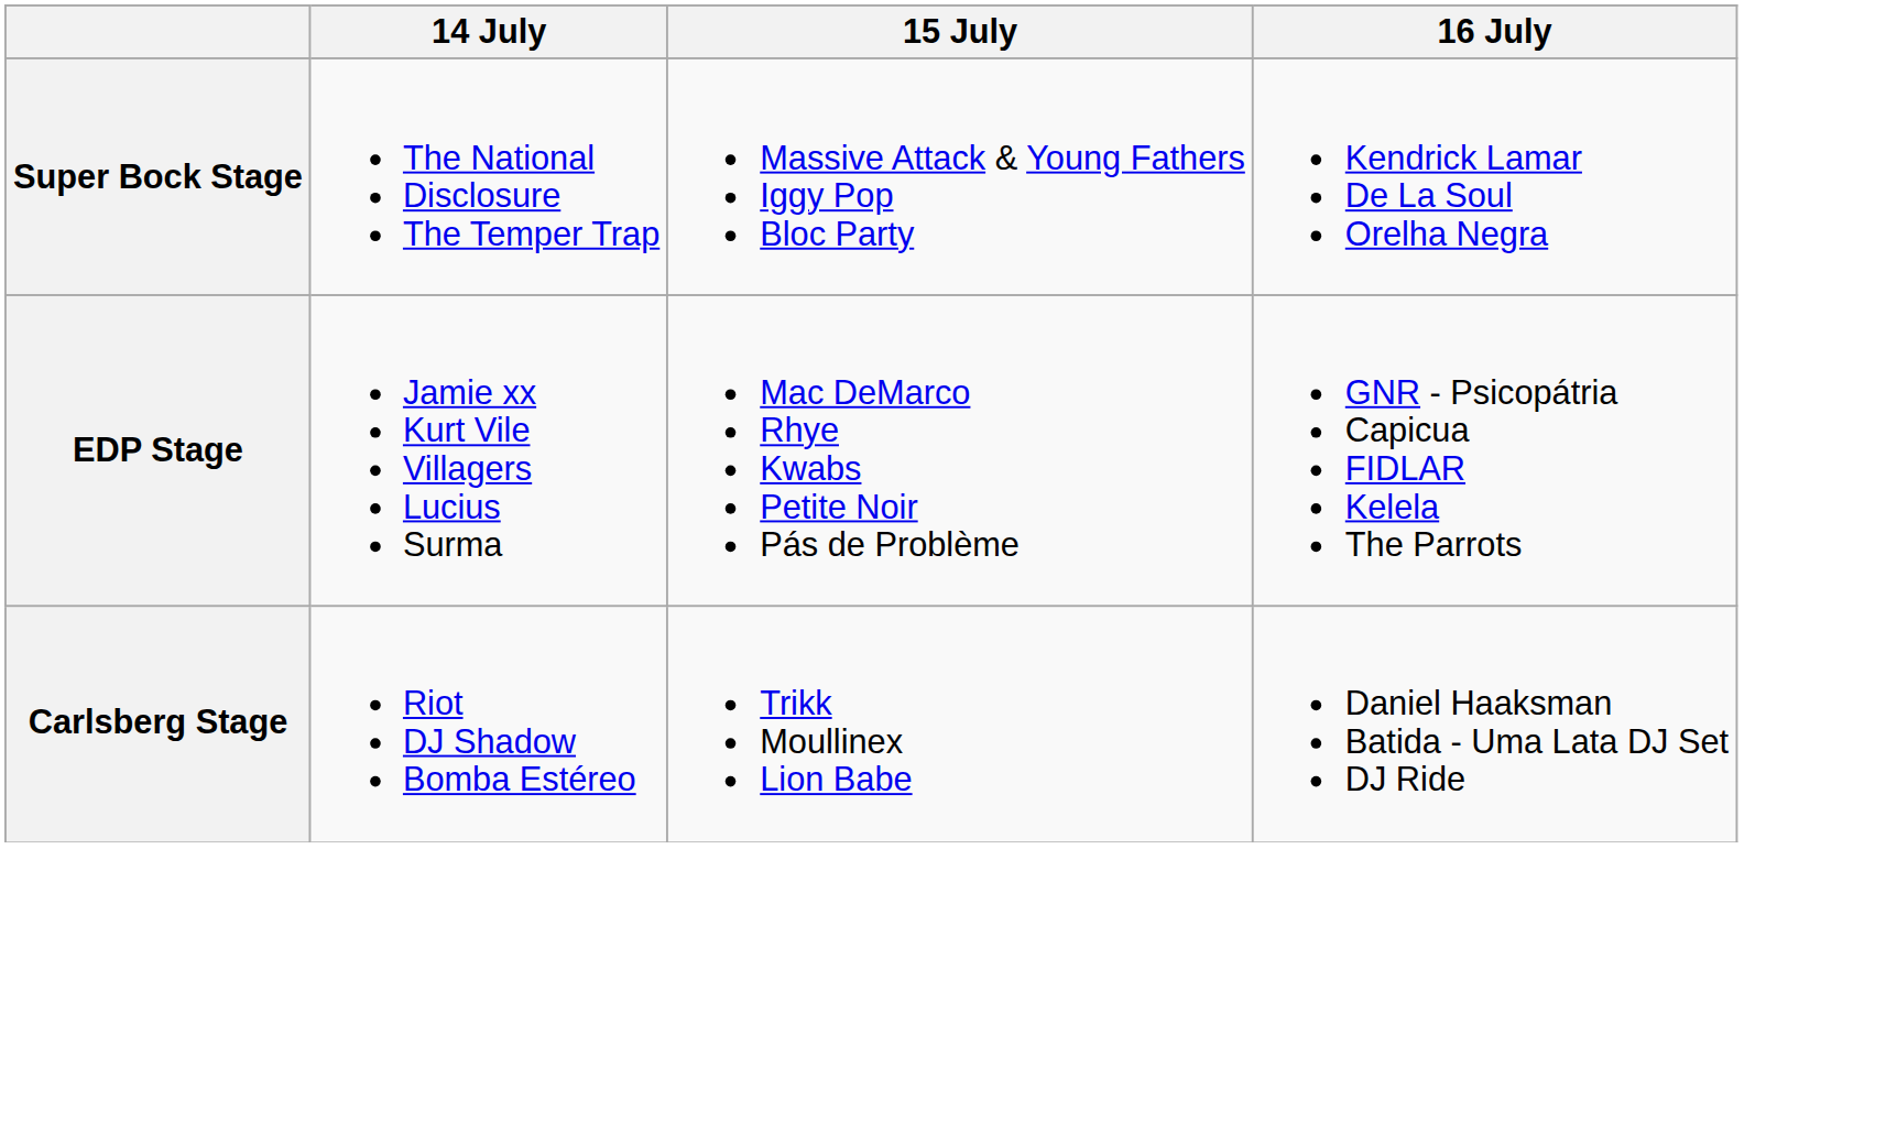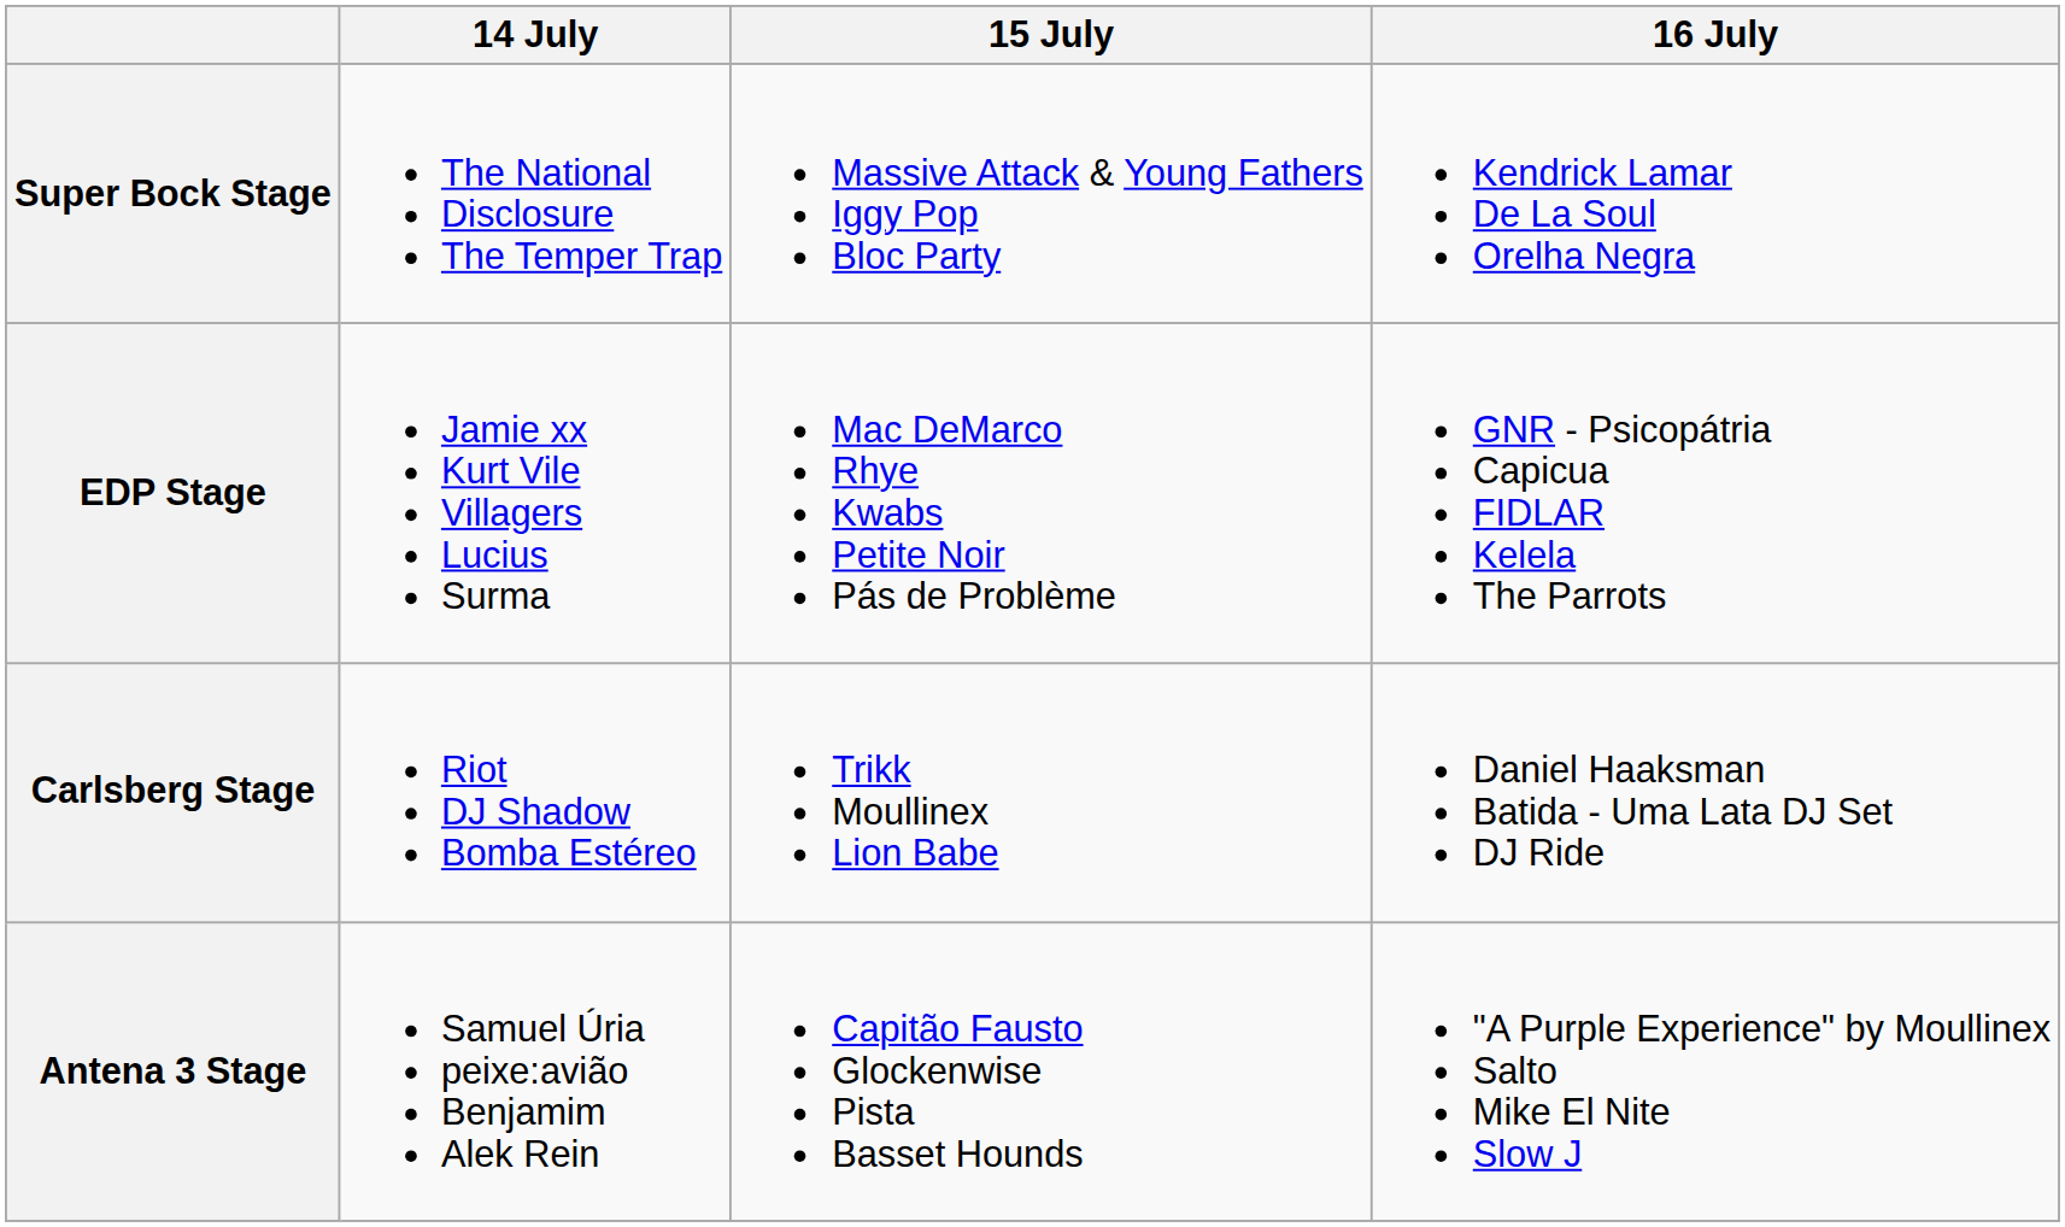+ row: Antena 3 Stage | Samuel Úria peixe:avião Benjamim Alek Rein | Capitão Fausto Glockenwise Pista Basset Hounds | "A Purple Experience" by Moullinex Salto Mike El Nite Slow J
